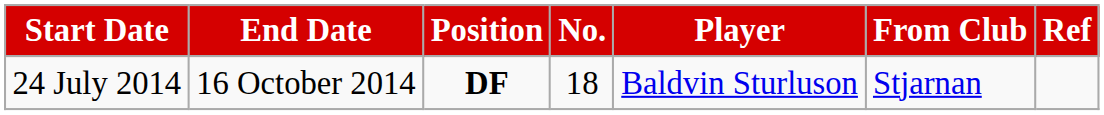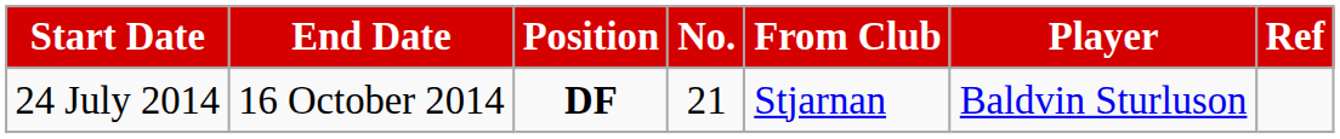columns swapped: Player <-> From Club
24 July 2014 | No.: 18 -> 21
